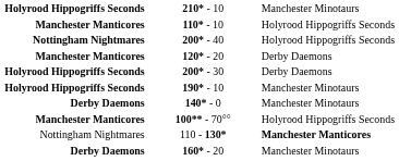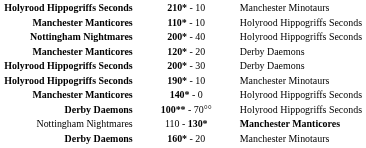140* - 0 | column 1: Derby Daemons -> Manchester Manticores
140* - 0 | column 3: Manchester Minotaurs -> Holyrood Hippogriffs Seconds
100** - 70°° | column 1: Manchester Manticores -> Derby Daemons
